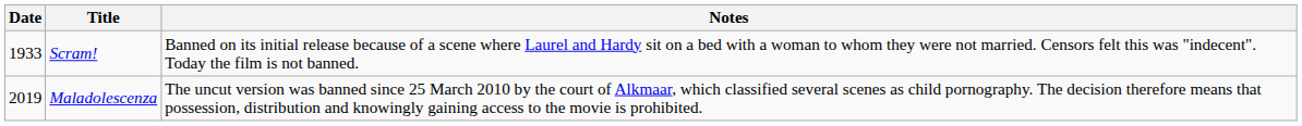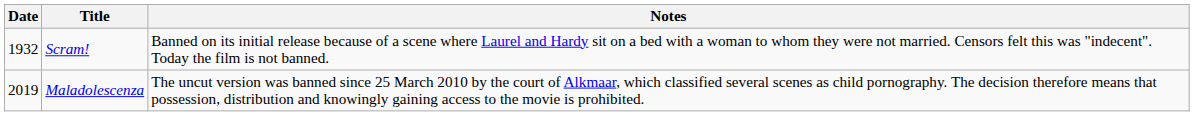Scram! | Date: 1933 -> 1932
